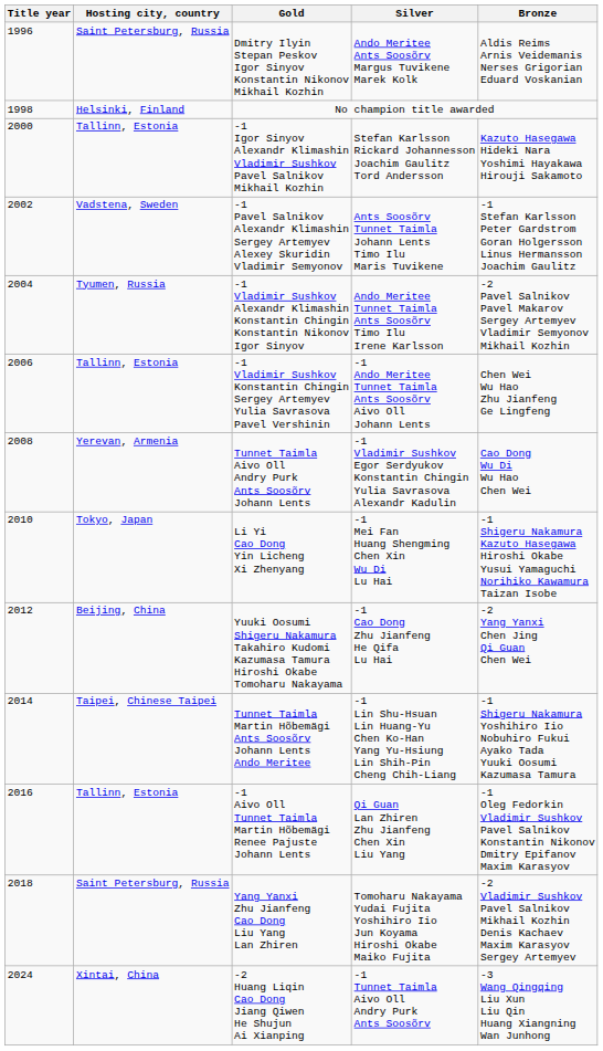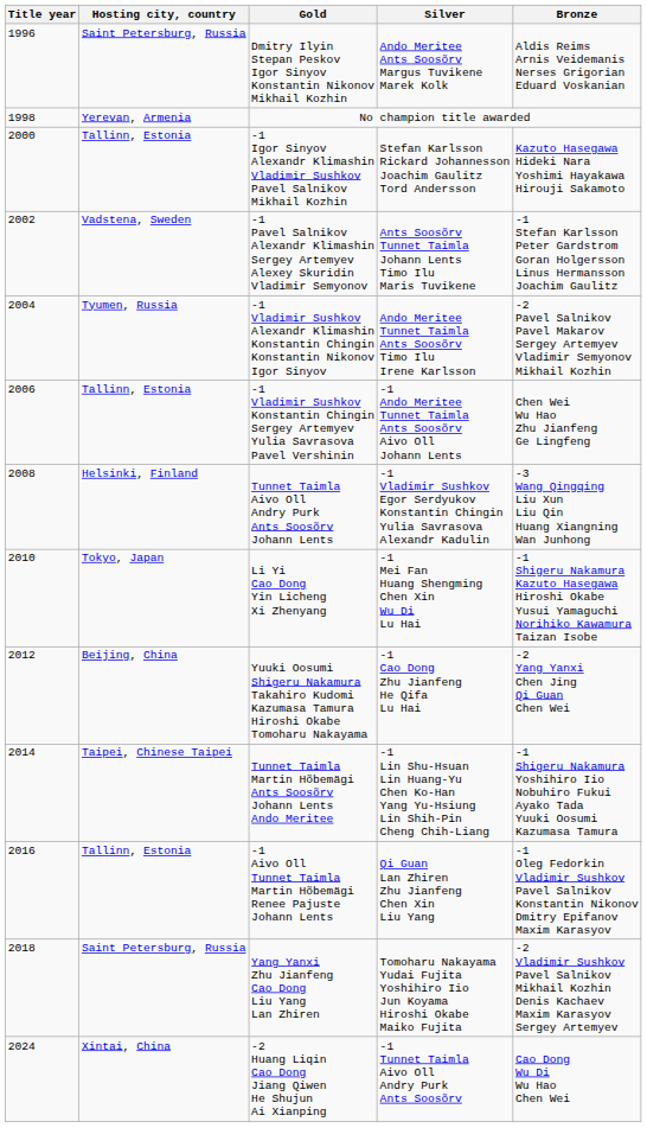No champion title awarded | Hosting city, country: Helsinki, Finland -> Yerevan, Armenia
Tunnet Taimla Aivo Oll Andry Purk Ants Soosõrv Johann Lents | Hosting city, country: Yerevan, Armenia -> Helsinki, Finland
Tunnet Taimla Aivo Oll Andry Purk Ants Soosõrv Johann Lents | Bronze: Cao Dong Wu Di Wu Hao Chen Wei -> -3 Wang Qingqing Liu Xun Liu Qin Huang Xiangning Wan Junhong
-2 Huang Liqin Cao Dong Jiang Qiwen He Shujun Ai Xianping | Bronze: -3 Wang Qingqing Liu Xun Liu Qin Huang Xiangning Wan Junhong -> Cao Dong Wu Di Wu Hao Chen Wei
